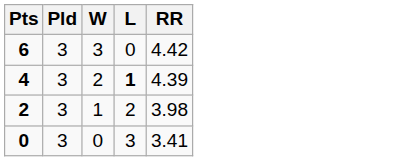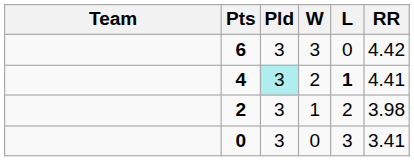+ column: Team
4 | Pld: no background -> paleturquoise background
4 | RR: 4.39 -> 4.41
